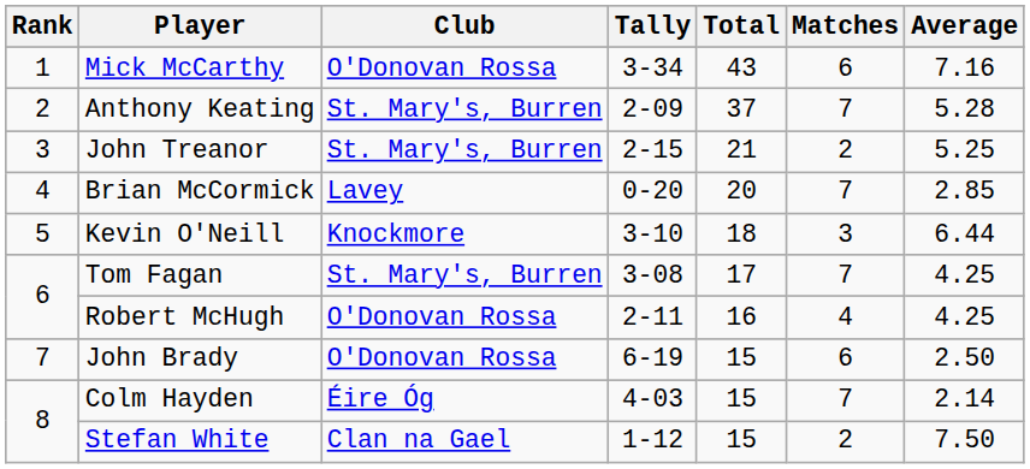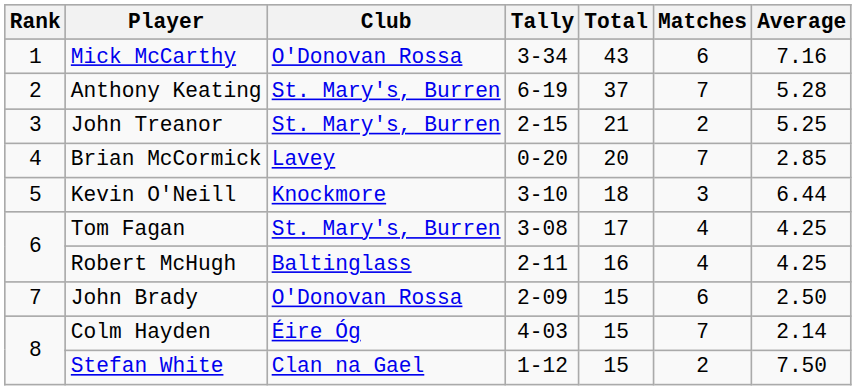Anthony Keating | Tally: 2-09 -> 6-19
Tom Fagan | Matches: 7 -> 4
Robert McHugh | Club: O'Donovan Rossa -> Baltinglass
John Brady | Tally: 6-19 -> 2-09
